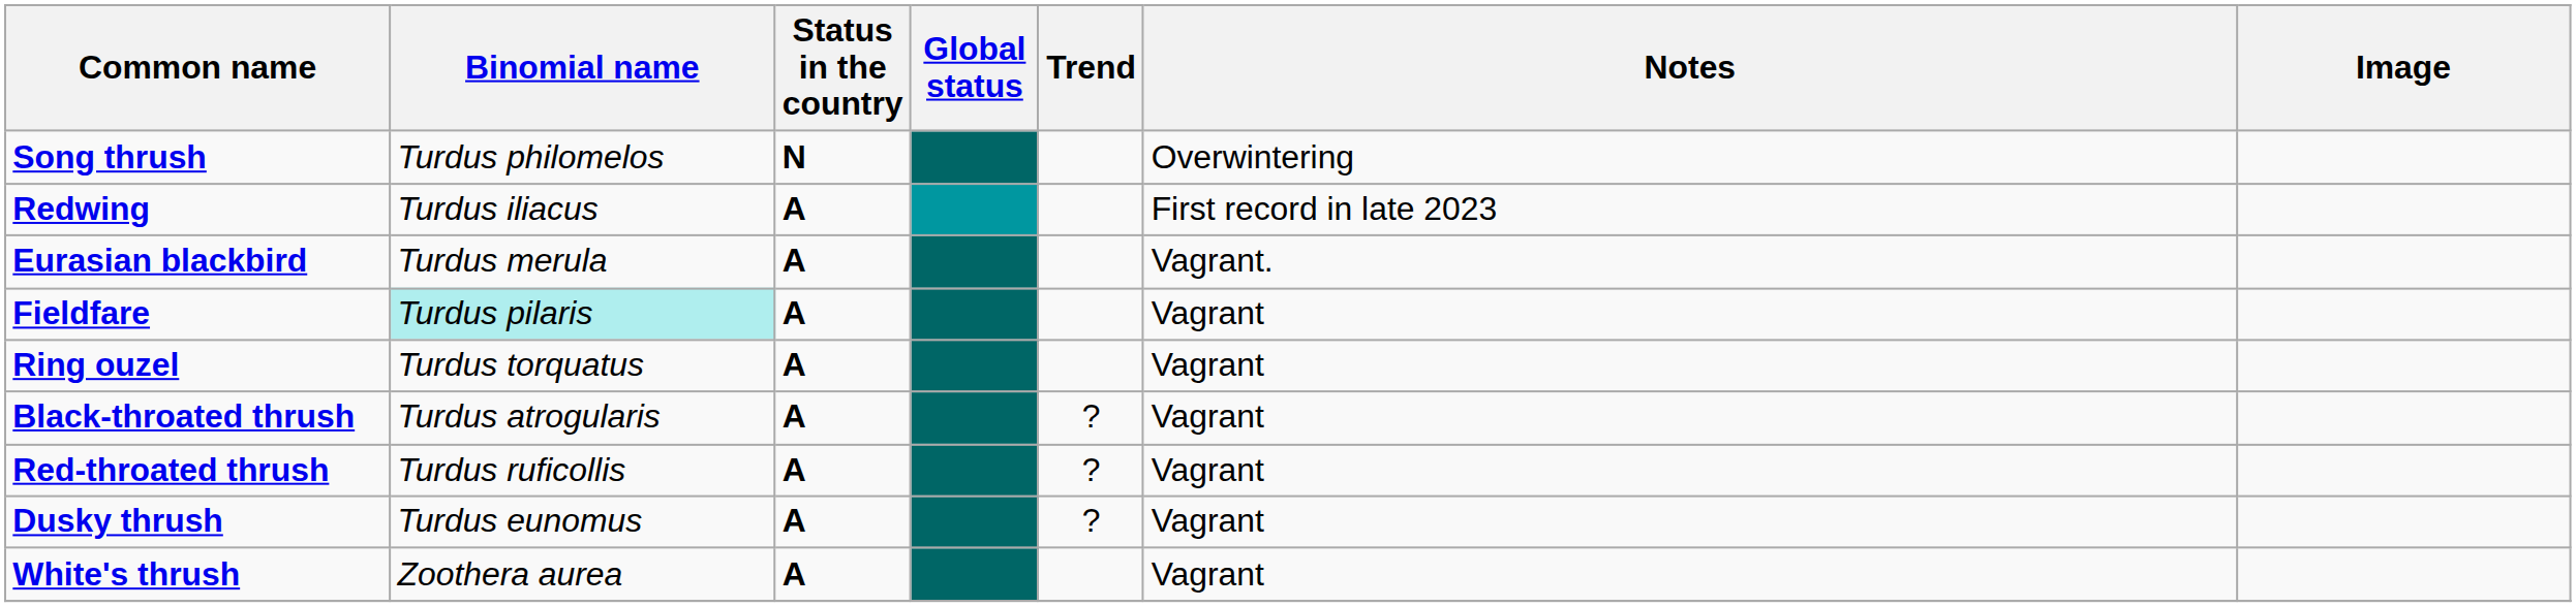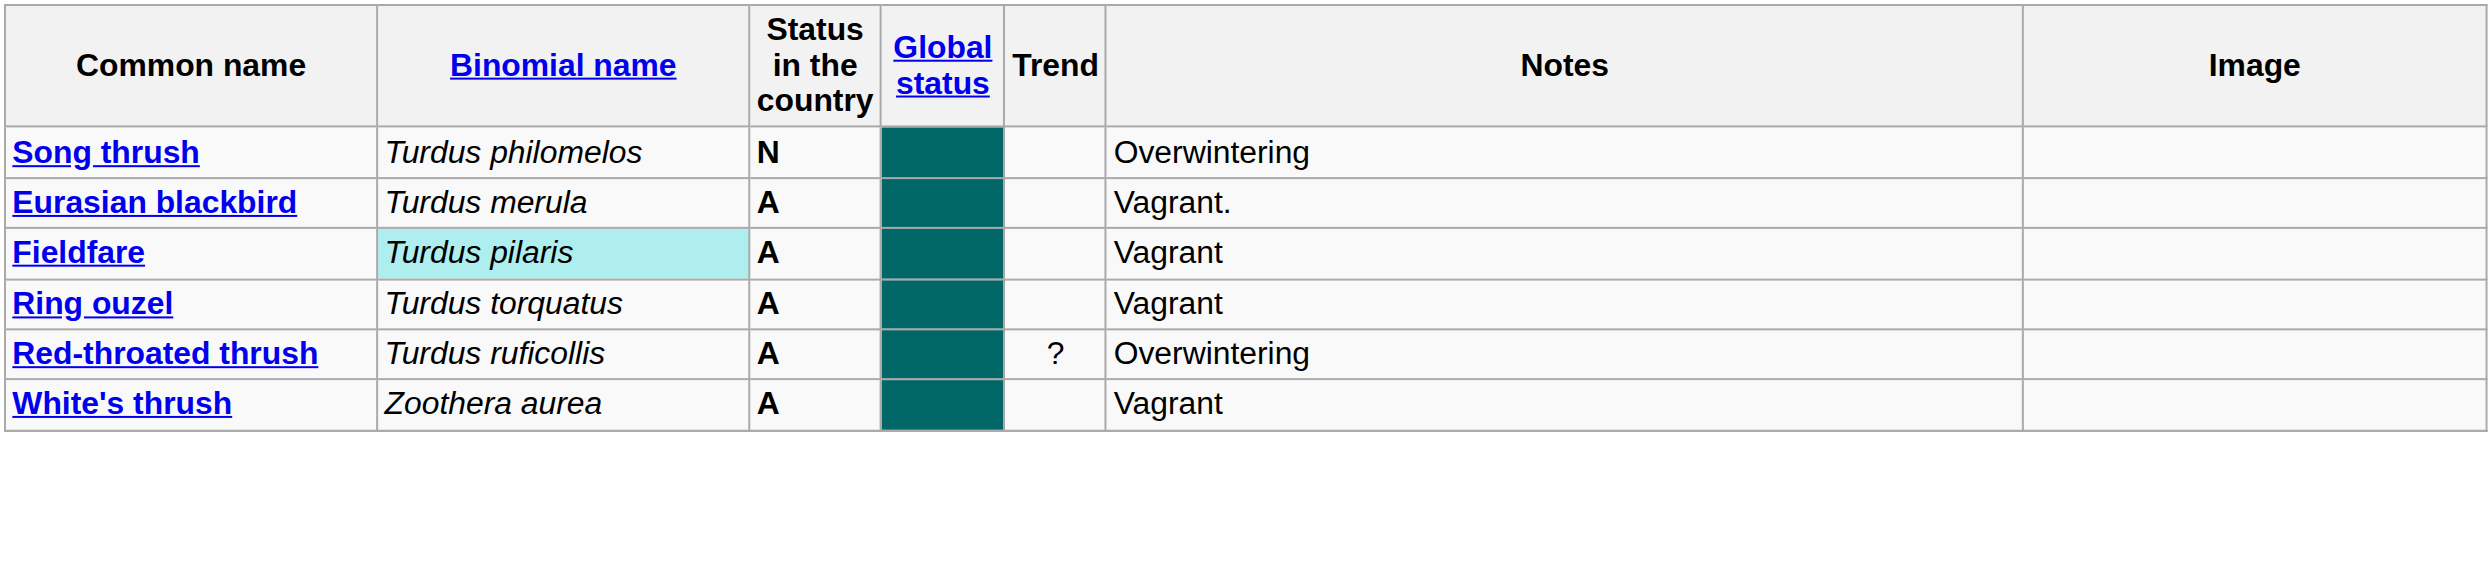- row: Redwing | Turdus iliacus | A | First record in late 2023
- row: Black-throated thrush | Turdus atrogularis | A | ? | Vagrant
Red-throated thrush | Notes: Vagrant -> Overwintering
- row: Dusky thrush | Turdus eunomus | A | ? | Vagrant
